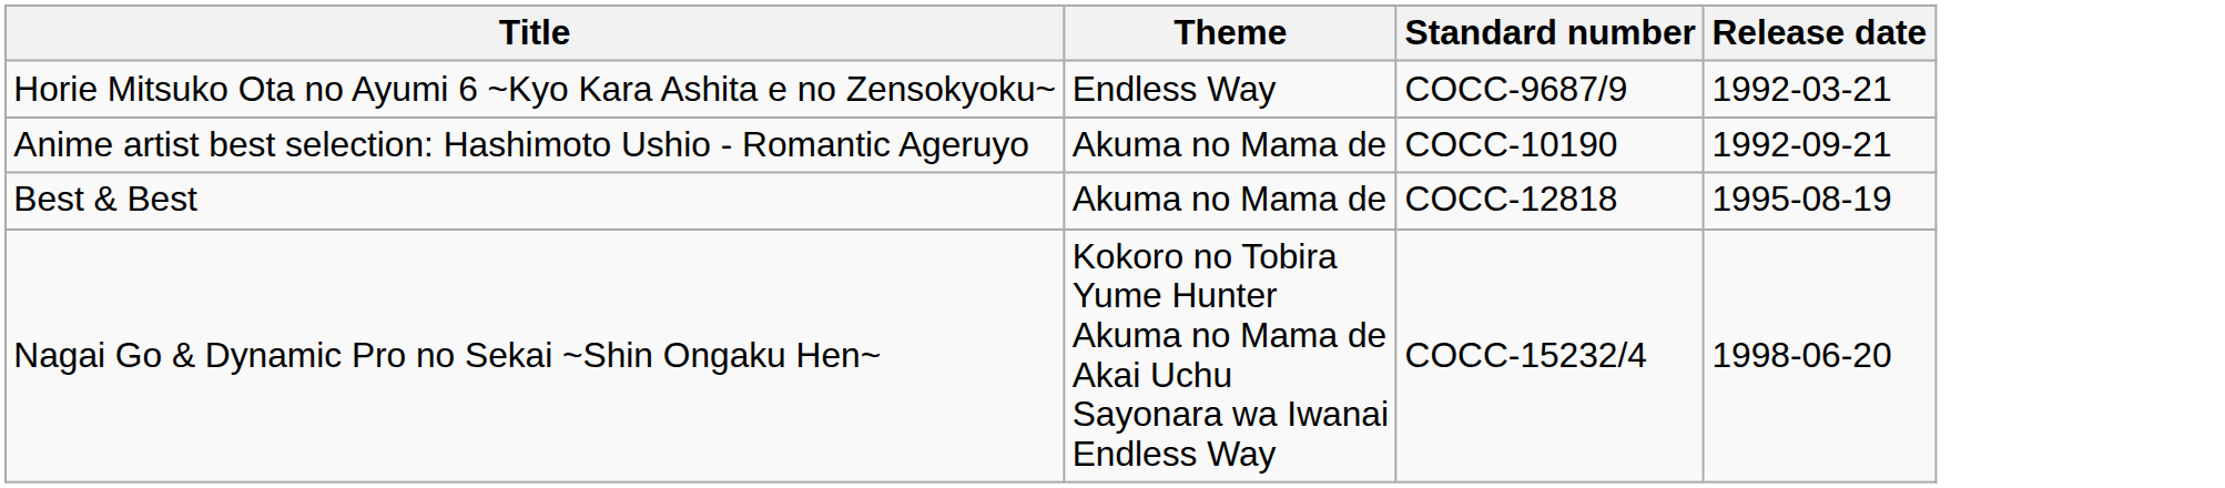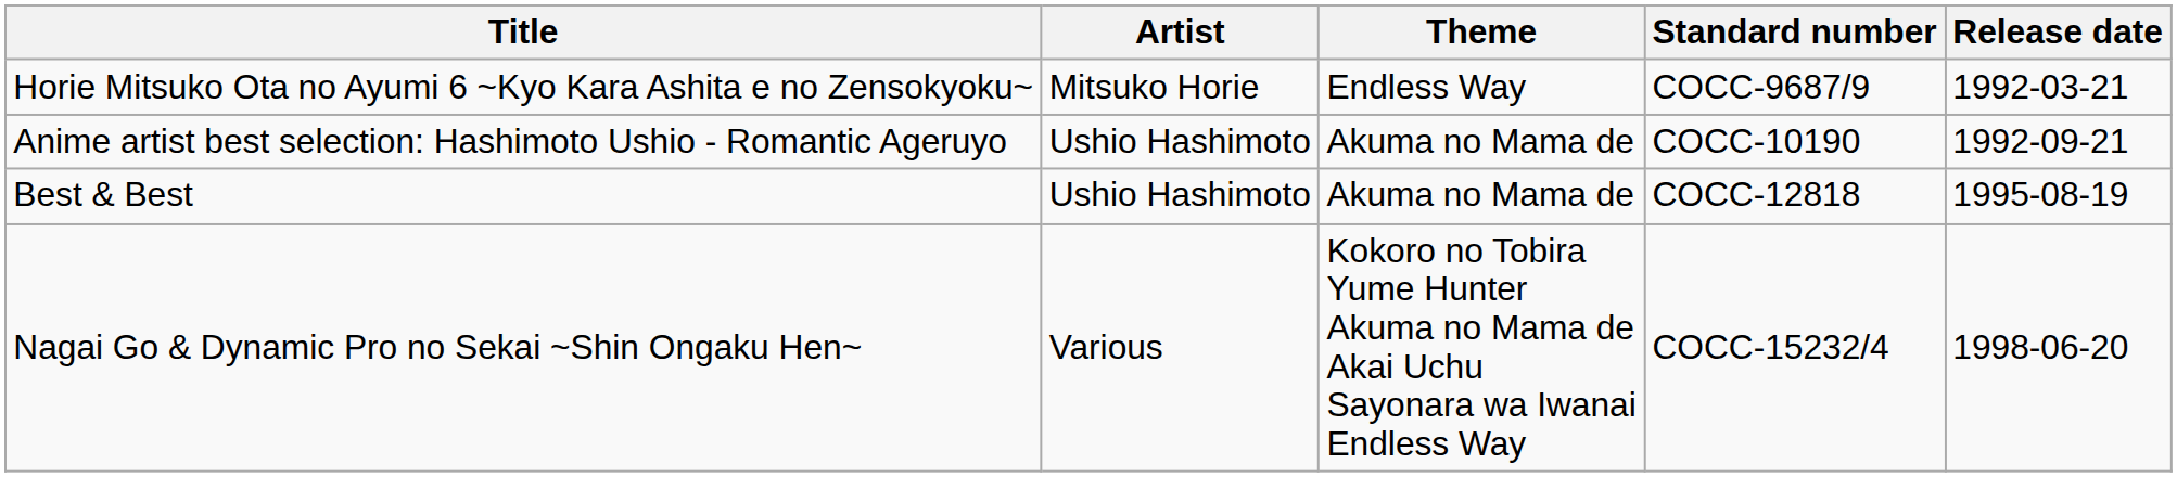+ column: Artist | Mitsuko Horie | Ushio Hashimoto | Ushio Hashimoto | Various
